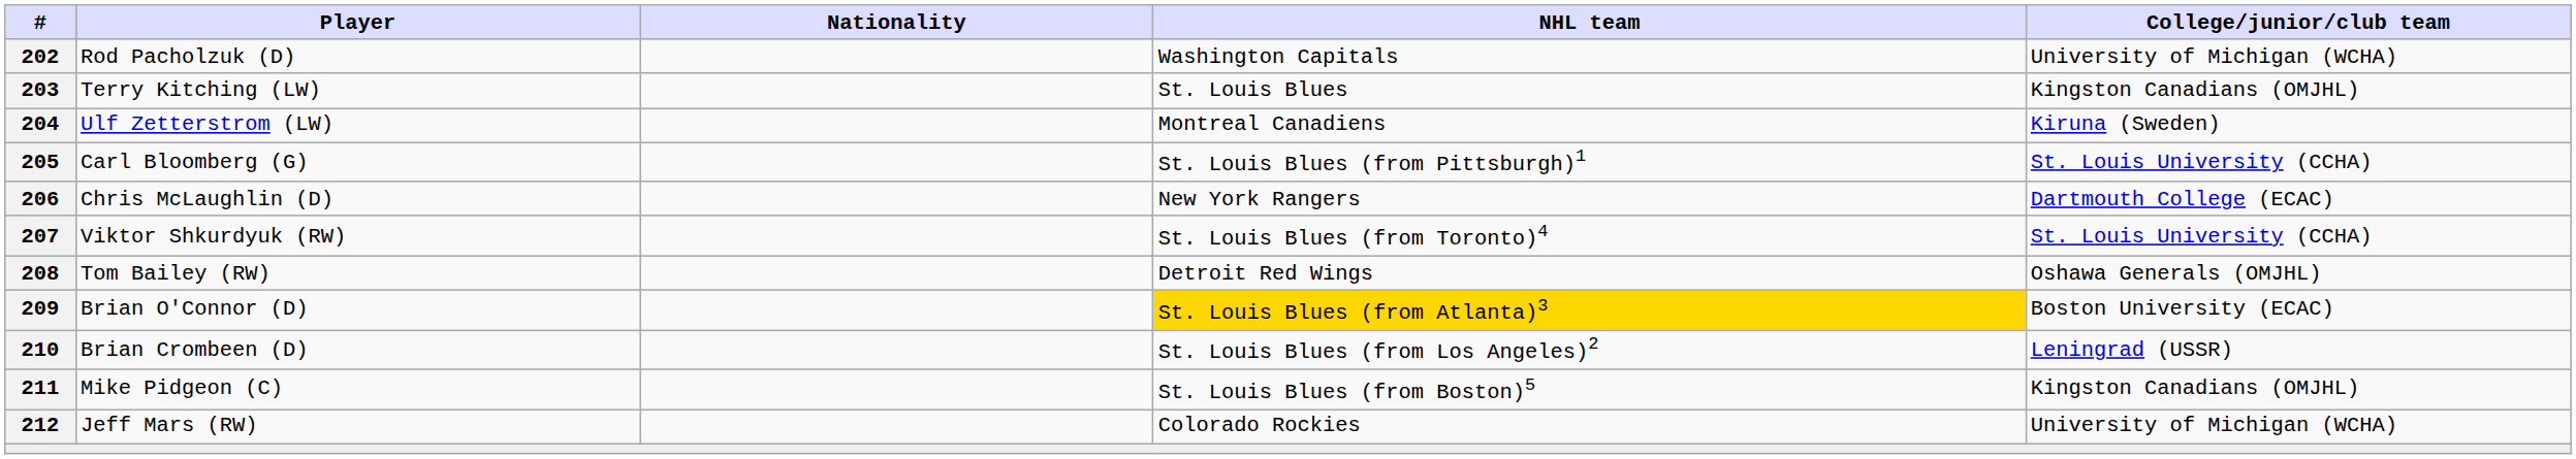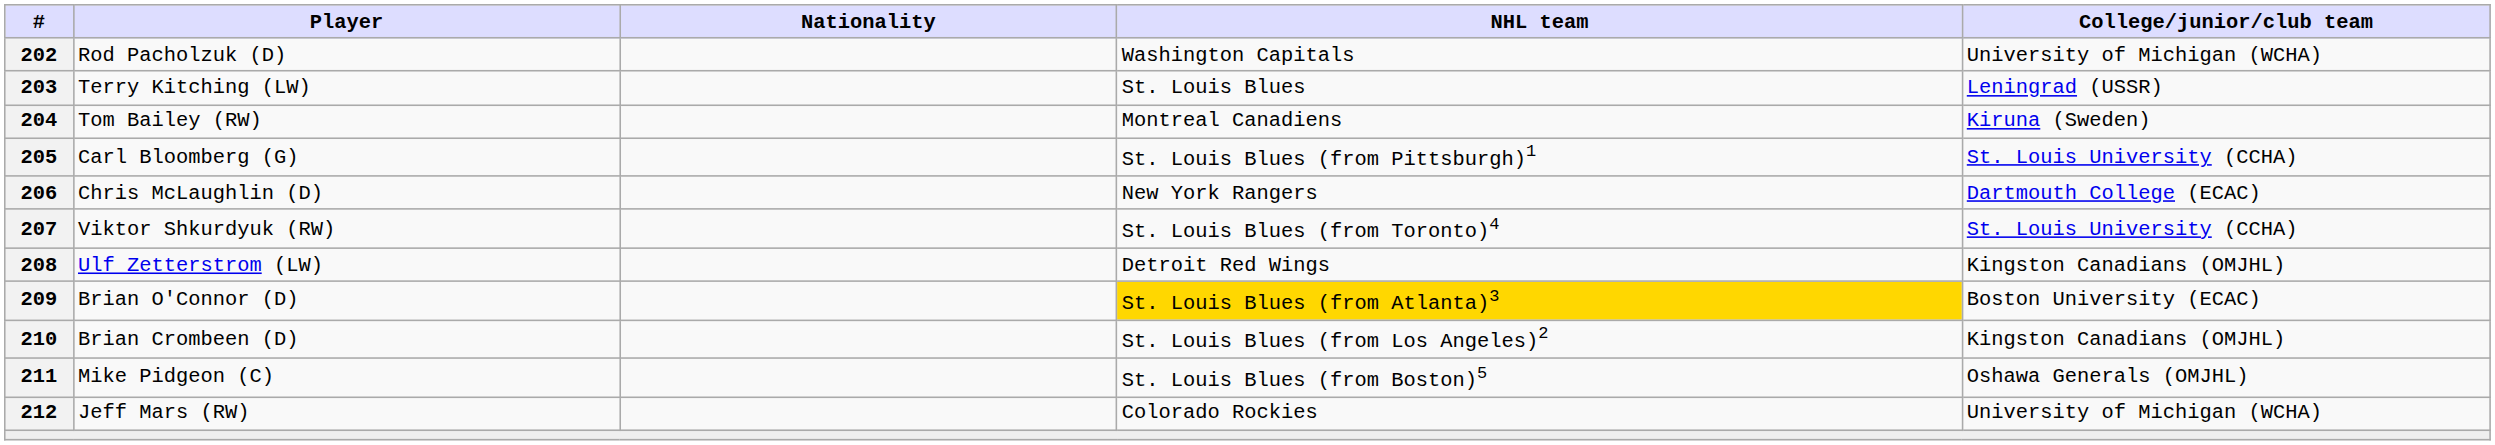203 | College/junior/club team: Kingston Canadians (OMJHL) -> Leningrad (USSR)
204 | Player: Ulf Zetterstrom (LW) -> Tom Bailey (RW)
208 | Player: Tom Bailey (RW) -> Ulf Zetterstrom (LW)
208 | College/junior/club team: Oshawa Generals (OMJHL) -> Kingston Canadians (OMJHL)
210 | College/junior/club team: Leningrad (USSR) -> Kingston Canadians (OMJHL)
211 | College/junior/club team: Kingston Canadians (OMJHL) -> Oshawa Generals (OMJHL)
